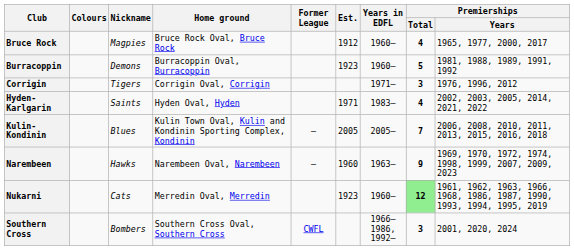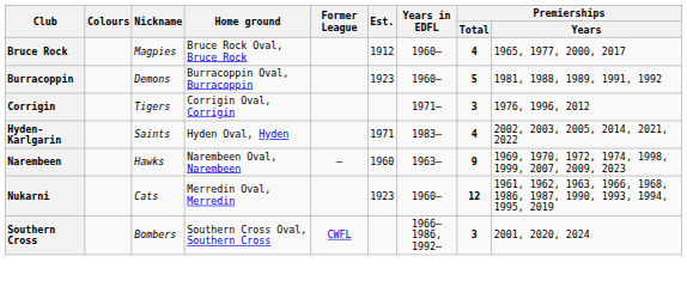- row: Kulin-Kondinin | Blues | Kulin Town Oval, Kulin and Kondinin Sporting Complex, Kondinin | – | 2005 | 2005– | 7 | 2006, 2008, 2010, 2011, 2013, 2015, 2016, 2018
Nukarni | Premierships / Total: lightgreen background -> no background
